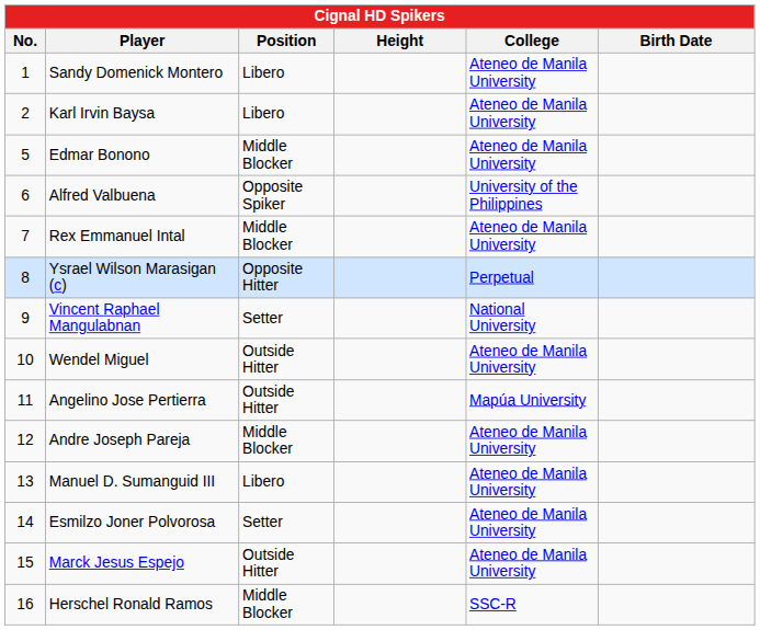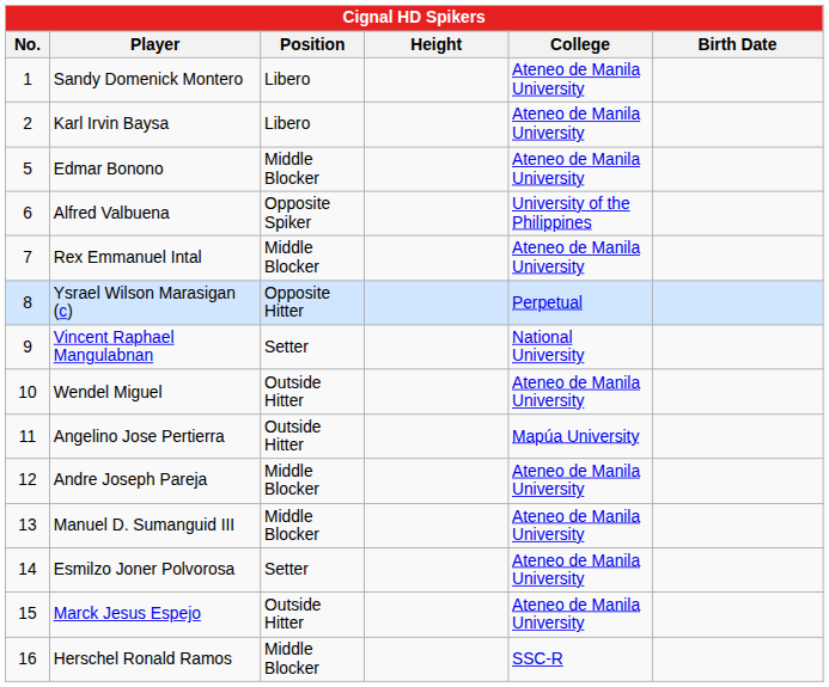Manuel D. Sumanguid III | Position: Libero -> Middle Blocker
